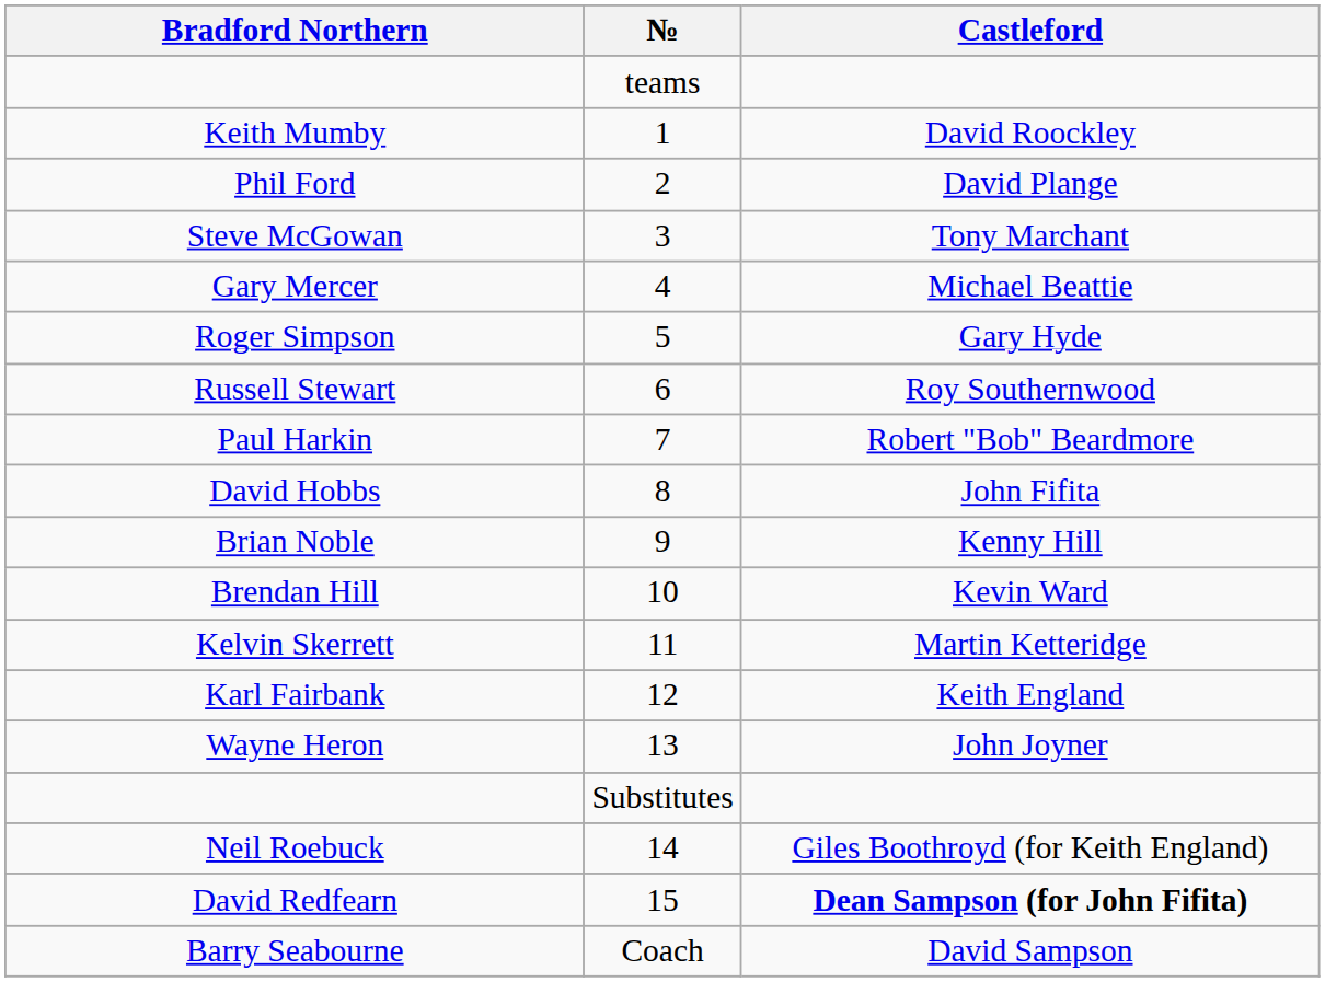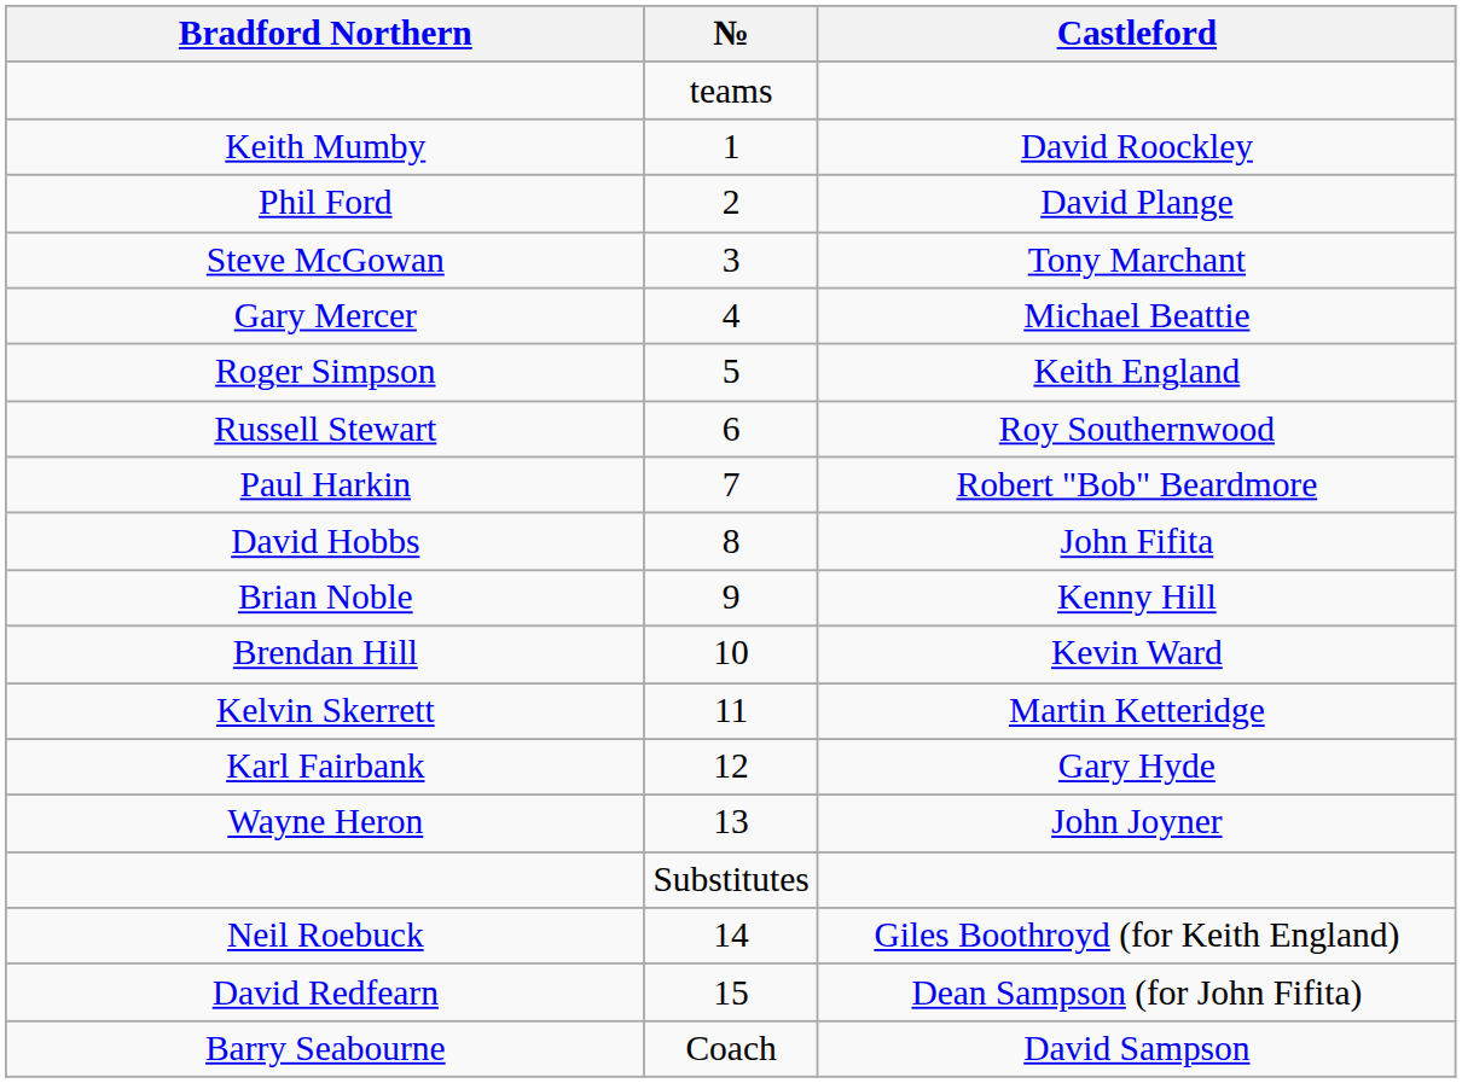Roger Simpson | Castleford: Gary Hyde -> Keith England
Karl Fairbank | Castleford: Keith England -> Gary Hyde
David Redfearn | Castleford: bold -> normal
